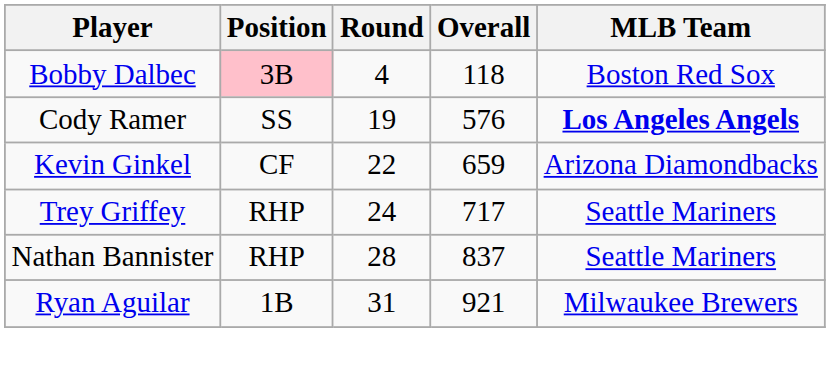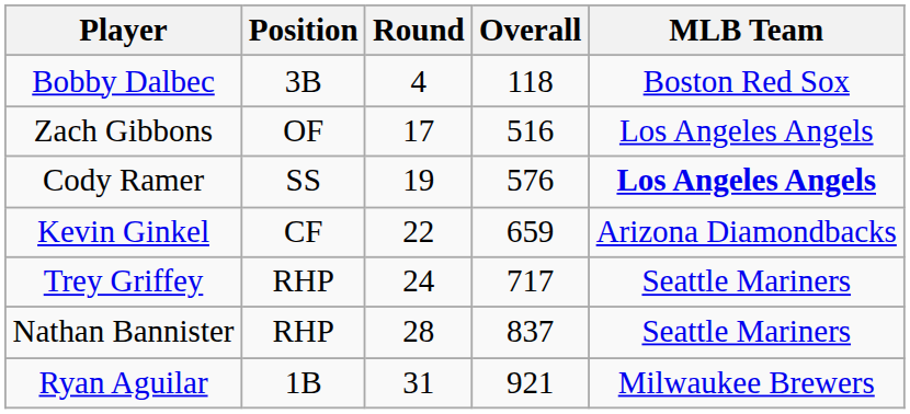Bobby Dalbec | Position: pink background -> no background
+ row: Zach Gibbons | OF | 17 | 516 | Los Angeles Angels
